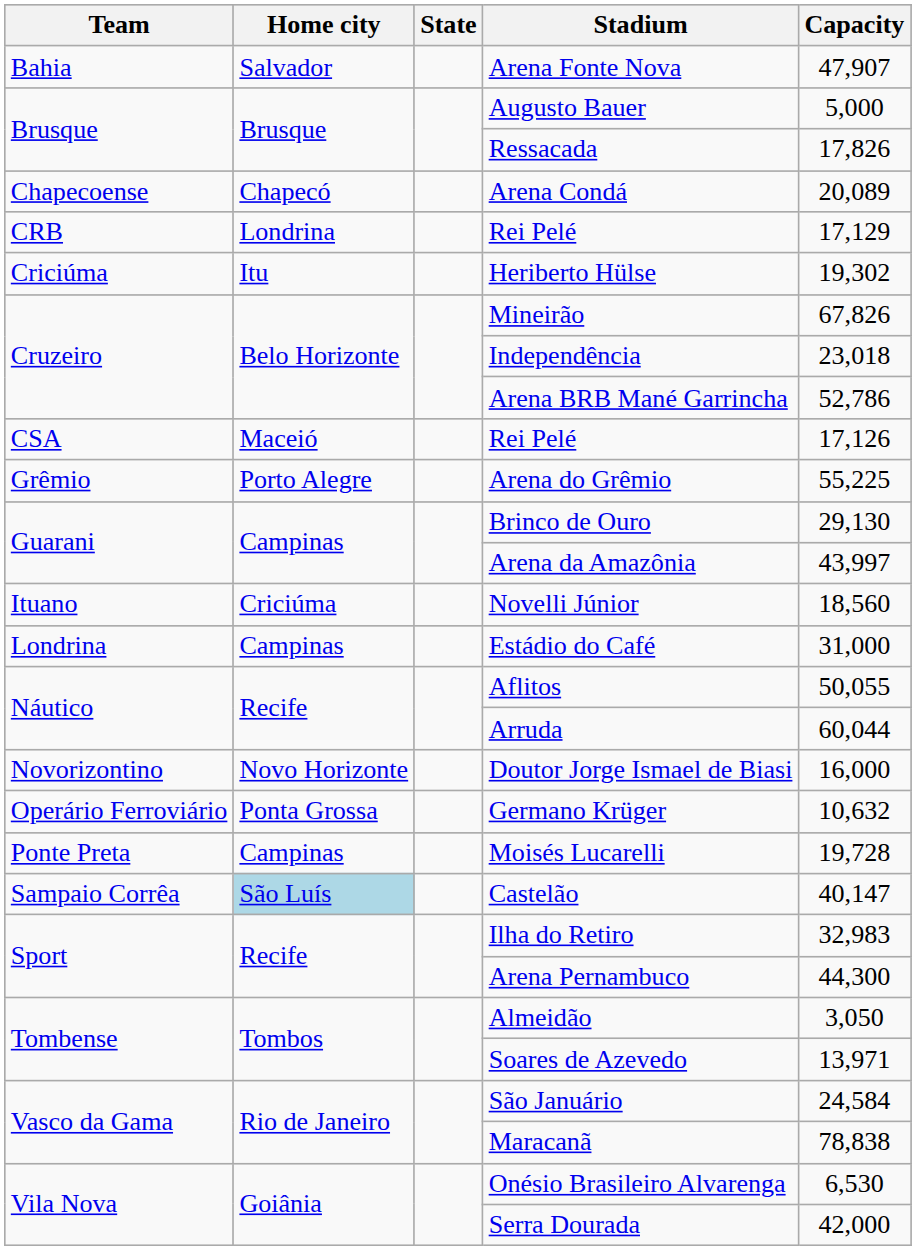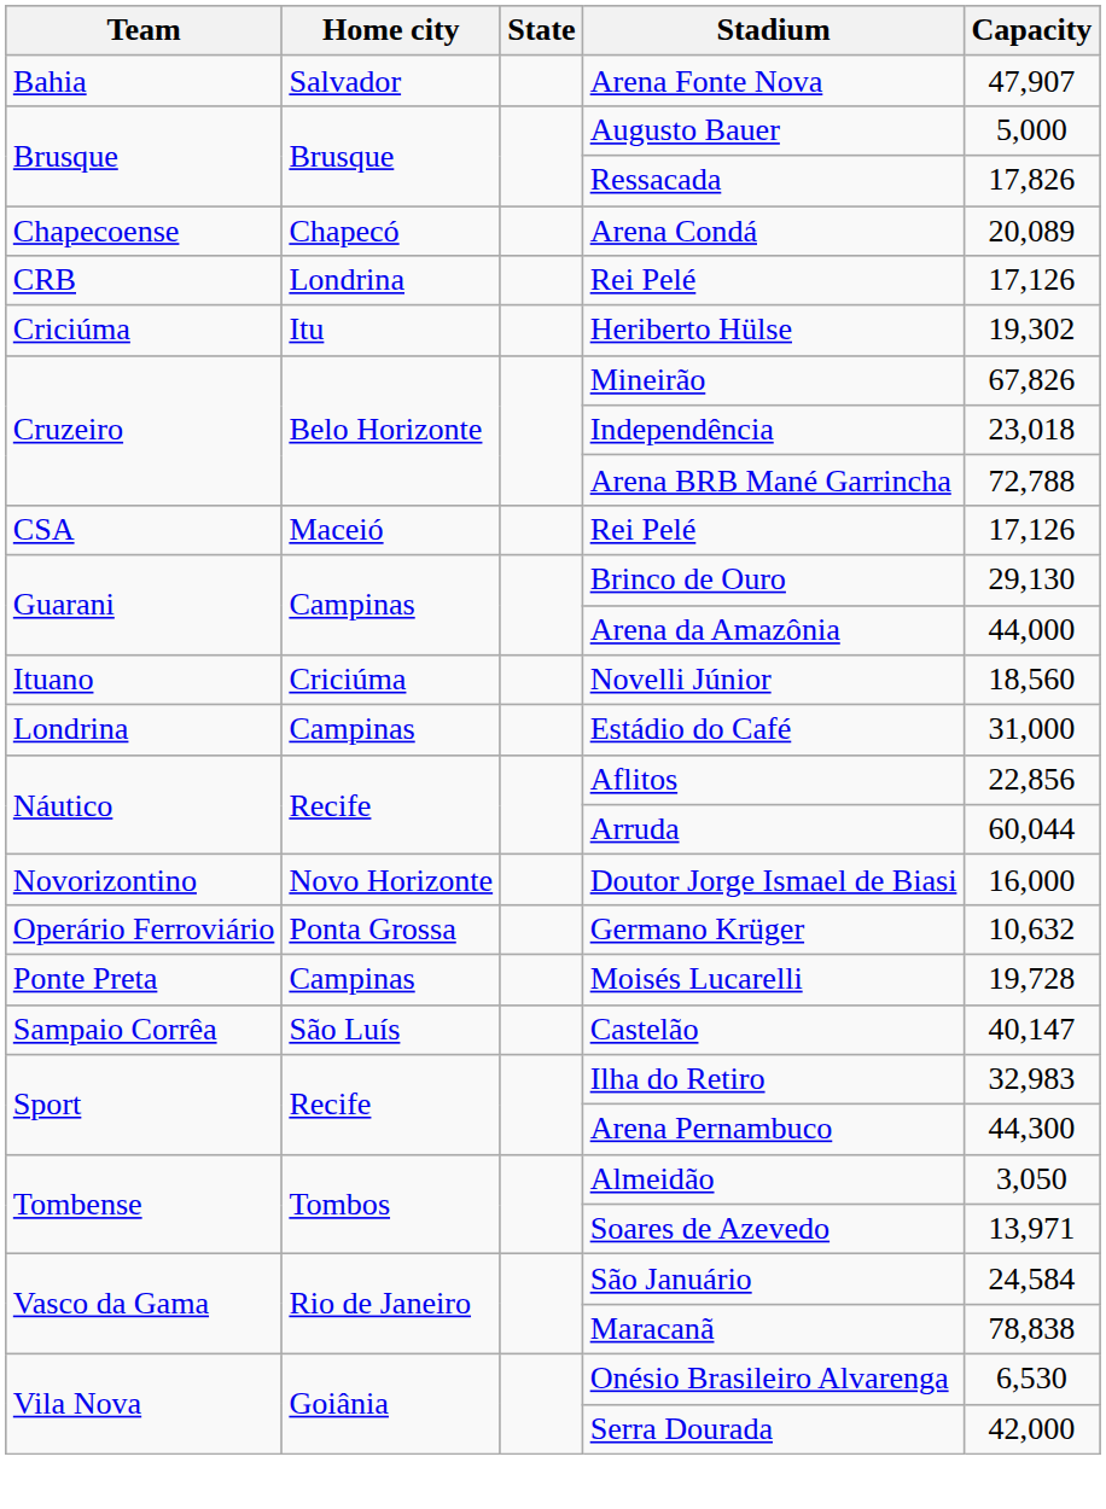CRB / Rei Pelé | Capacity: 17,129 -> 17,126
Arena BRB Mané Garrincha | Capacity: 52,786 -> 72,788
- row: Grêmio | Porto Alegre | Arena do Grêmio | 55,225
Arena da Amazônia | Capacity: 43,997 -> 44,000
Aflitos | Capacity: 50,055 -> 22,856
Castelão | Home city: lightblue background -> no background
